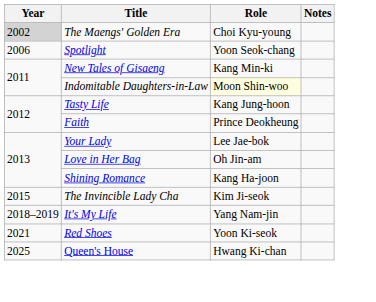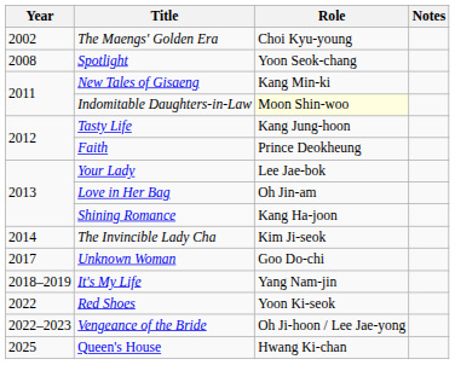The Maengs' Golden Era | Year: lightgrey background -> no background
Spotlight | Year: 2006 -> 2008
The Invincible Lady Cha | Year: 2015 -> 2014
+ row: 2017 | Unknown Woman | Goo Do-chi
Red Shoes | Year: 2021 -> 2022
+ row: 2022–2023 | Vengeance of the Bride | Oh Ji-hoon / Lee Jae-yong
